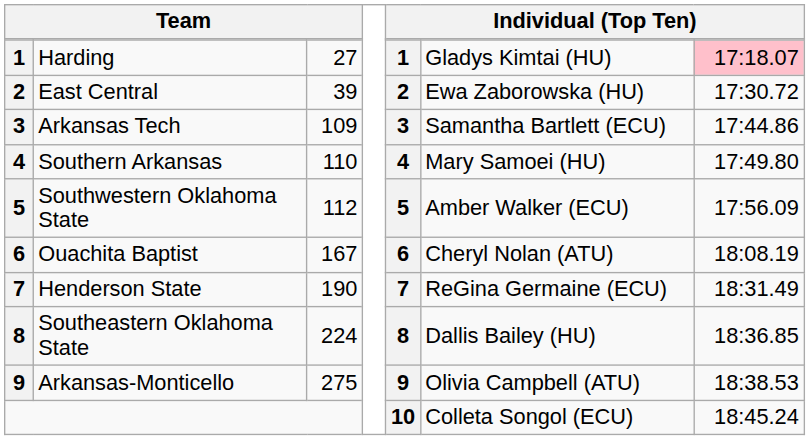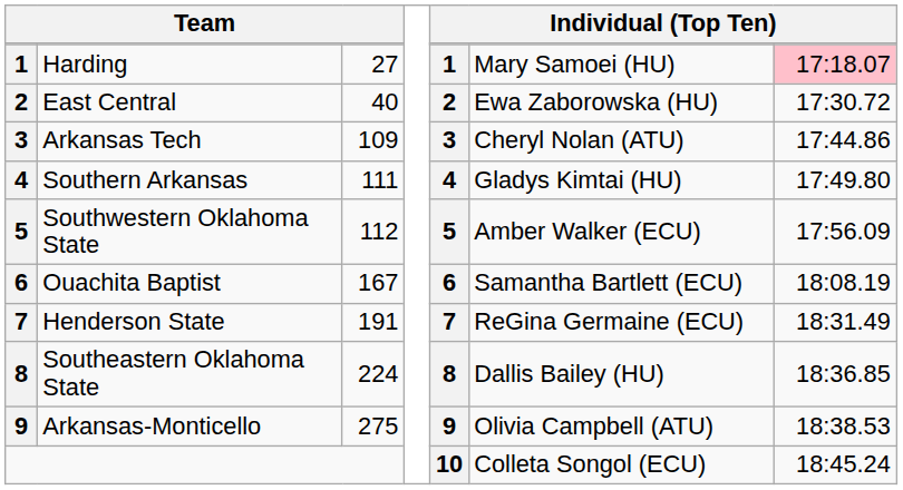Harding | column 6: Gladys Kimtai (HU) -> Mary Samoei (HU)
East Central | column 3: 39 -> 40
Arkansas Tech | column 6: Samantha Bartlett (ECU) -> Cheryl Nolan (ATU)
Southern Arkansas | column 3: 110 -> 111
Southern Arkansas | column 6: Mary Samoei (HU) -> Gladys Kimtai (HU)
Ouachita Baptist | column 6: Cheryl Nolan (ATU) -> Samantha Bartlett (ECU)
Henderson State | column 3: 190 -> 191
